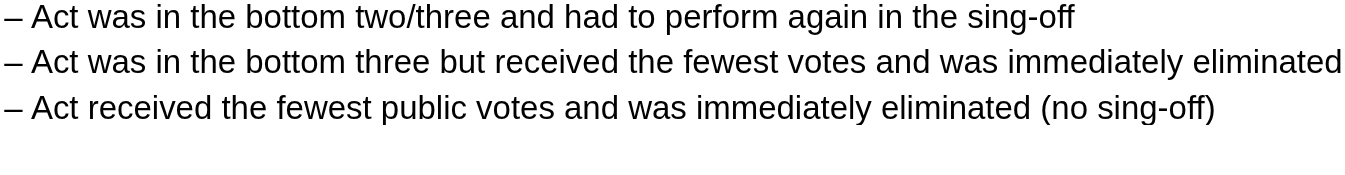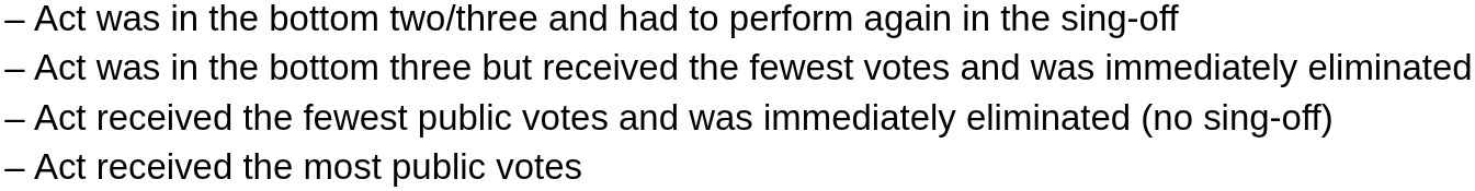+ row: – | Act received the most public votes
